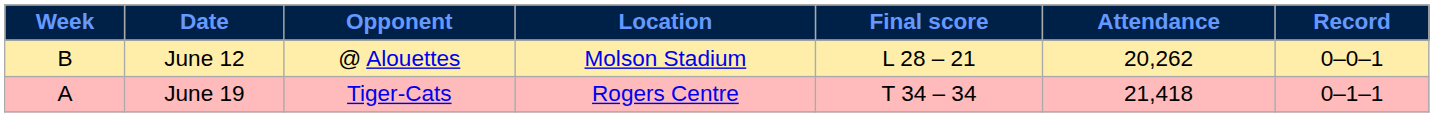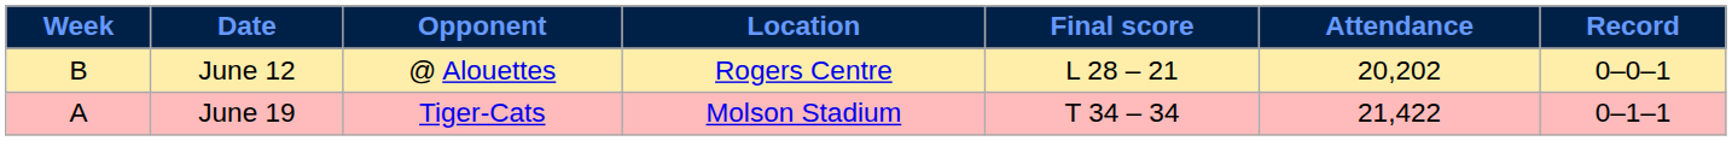June 12 | Location: Molson Stadium -> Rogers Centre
June 12 | Attendance: 20,262 -> 20,202
June 19 | Location: Rogers Centre -> Molson Stadium
June 19 | Attendance: 21,418 -> 21,422
